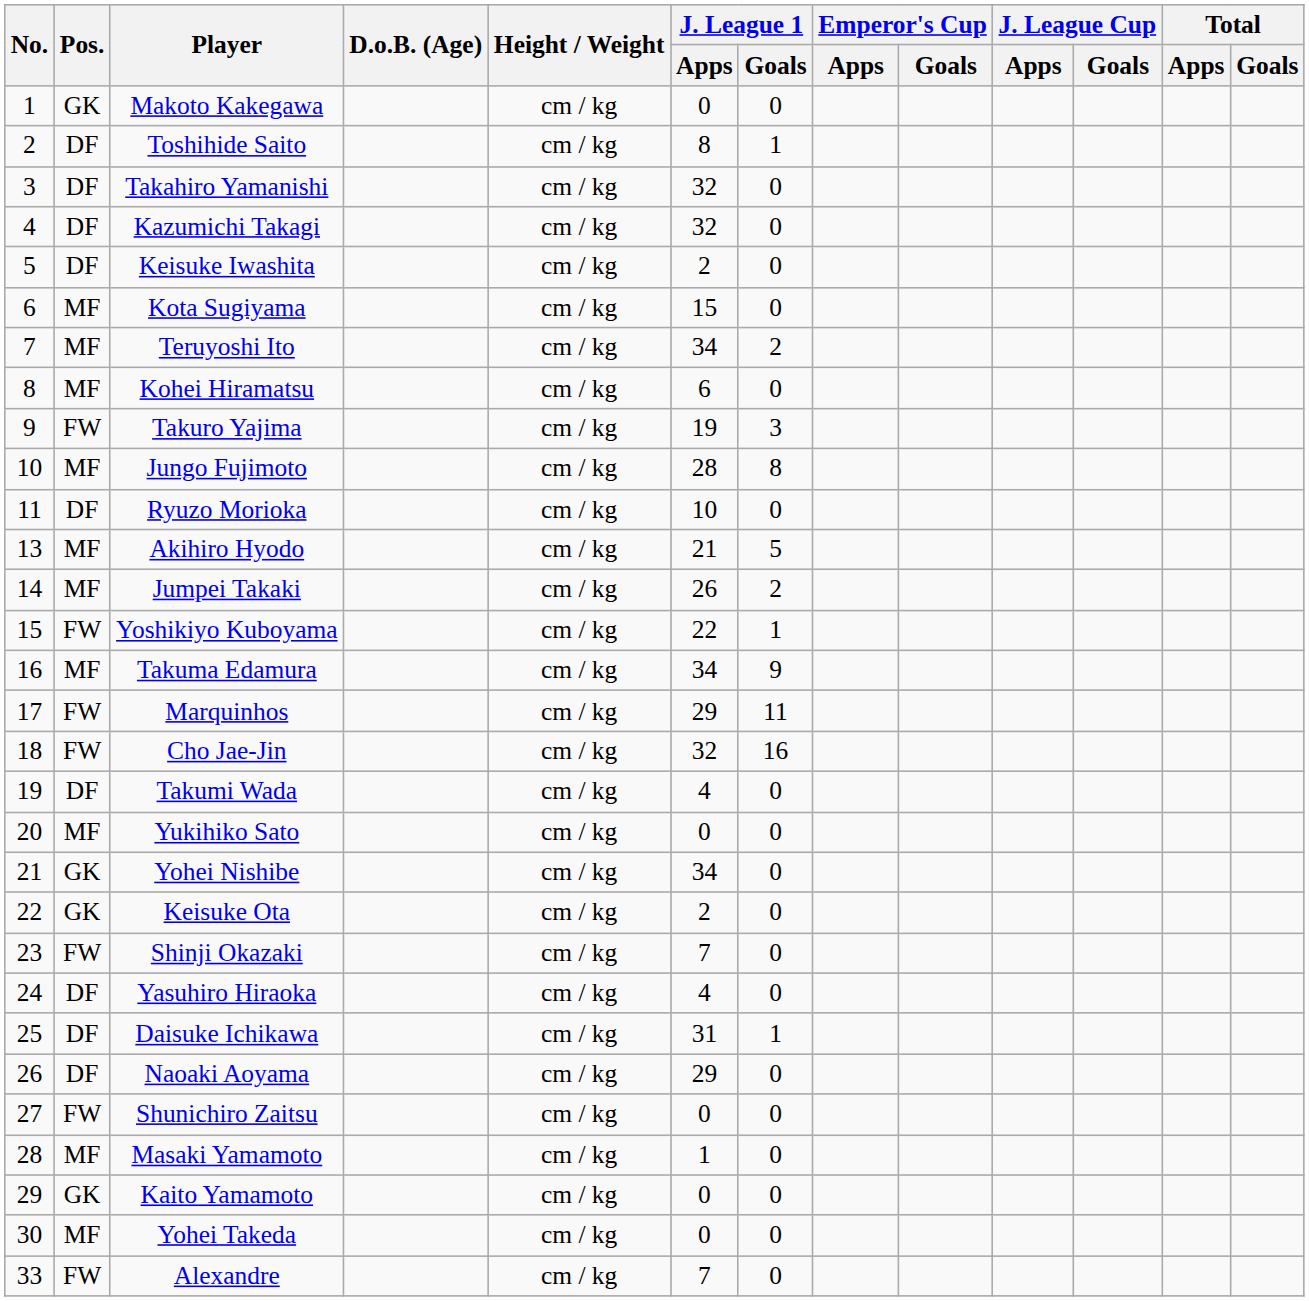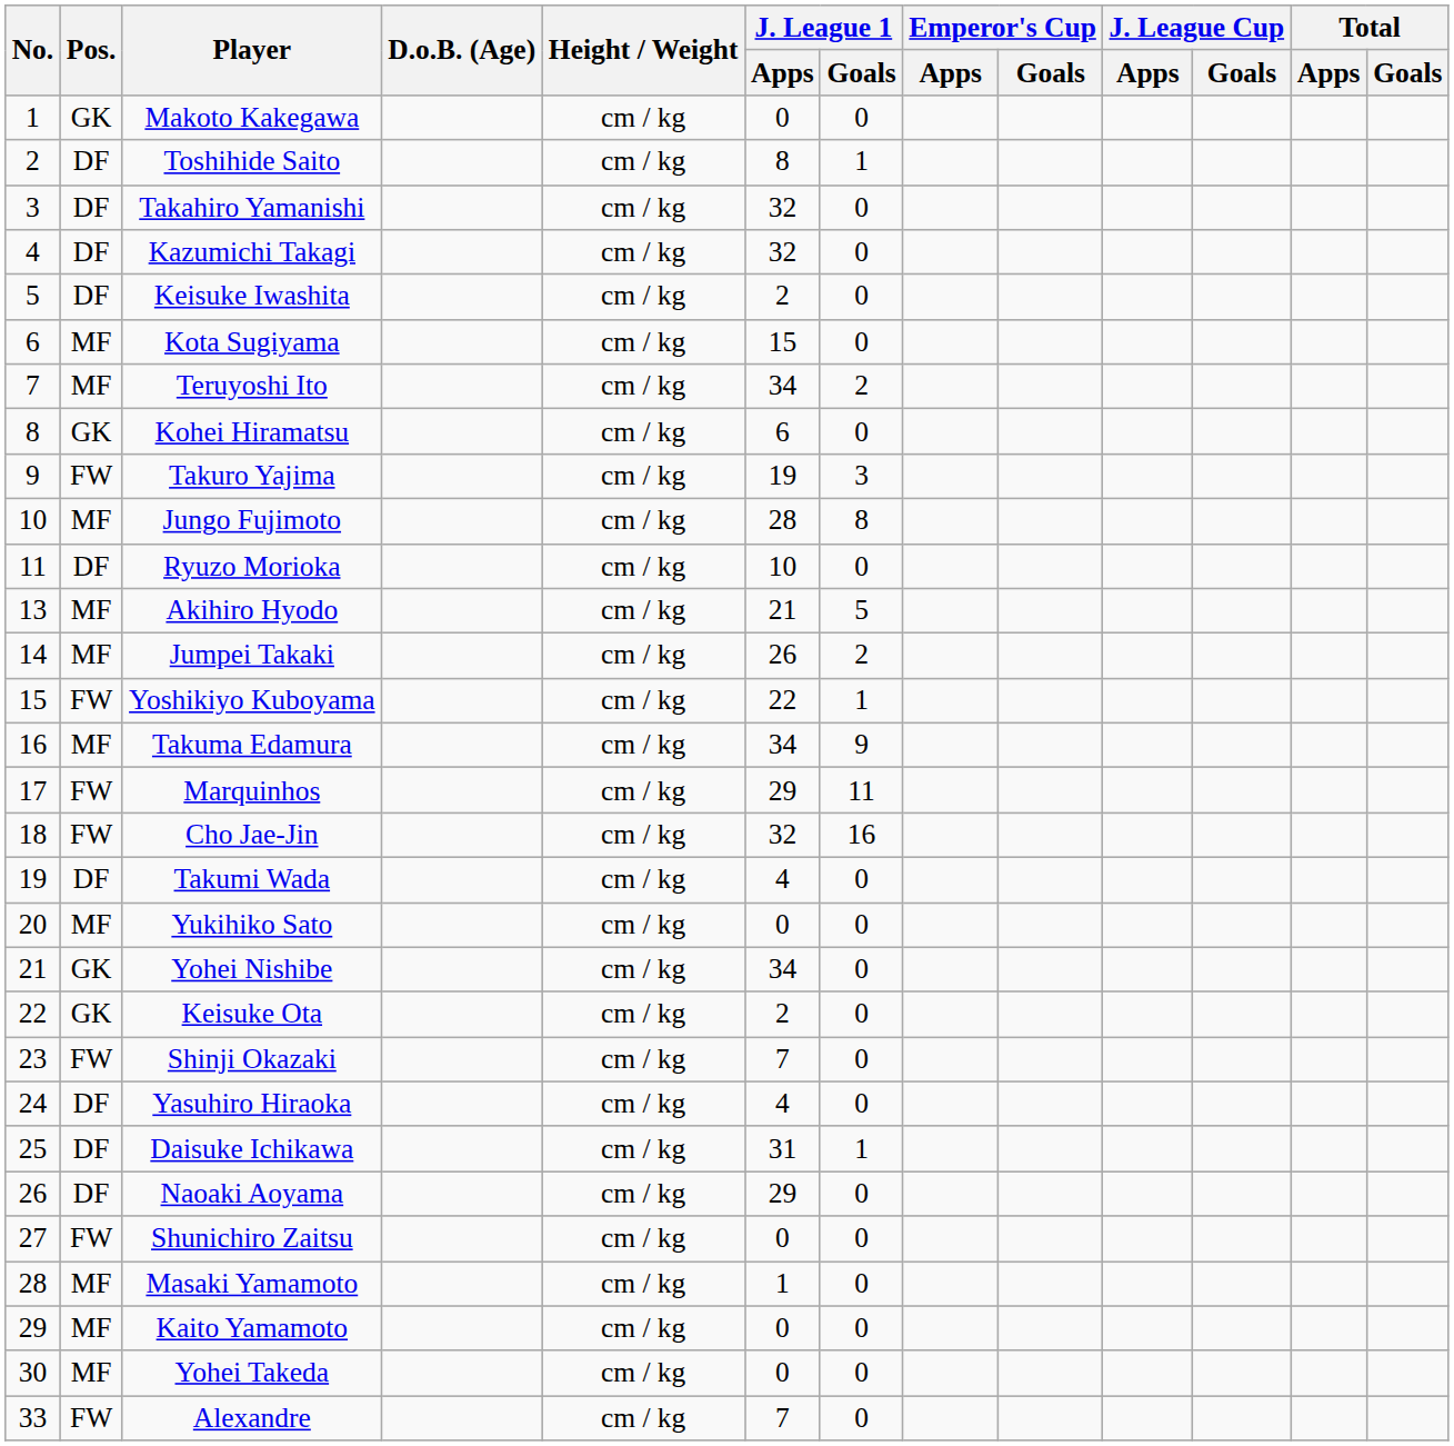Kohei Hiramatsu | Pos.: MF -> GK
Kaito Yamamoto | Pos.: GK -> MF
